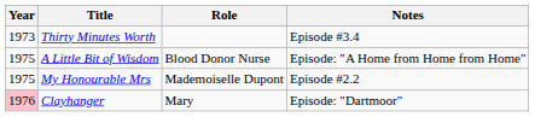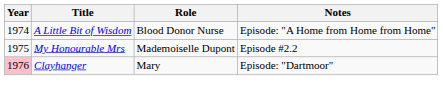- row: 1973 | Thirty Minutes Worth | Episode #3.4
A Little Bit of Wisdom | Year: 1975 -> 1974
